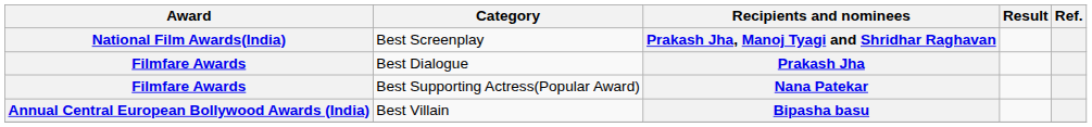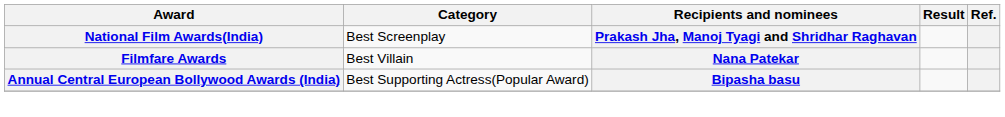- row: Filmfare Awards | Best Dialogue | Prakash Jha
Nana Patekar | Category: Best Supporting Actress(Popular Award) -> Best Villain
Bipasha basu | Category: Best Villain -> Best Supporting Actress(Popular Award)
